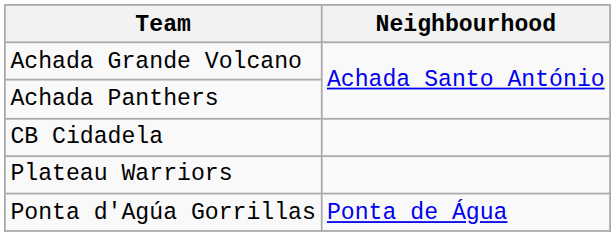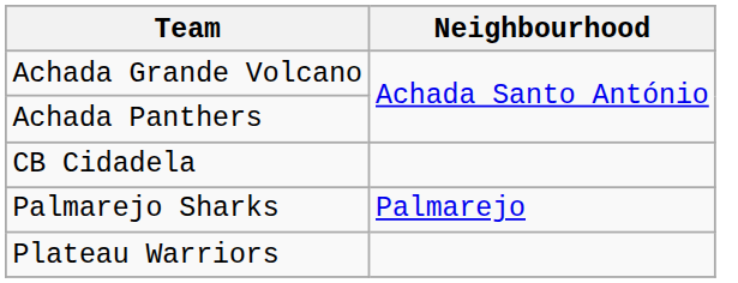+ row: Palmarejo Sharks | Palmarejo
- row: Ponta d'Agúa Gorrillas | Ponta de Água
